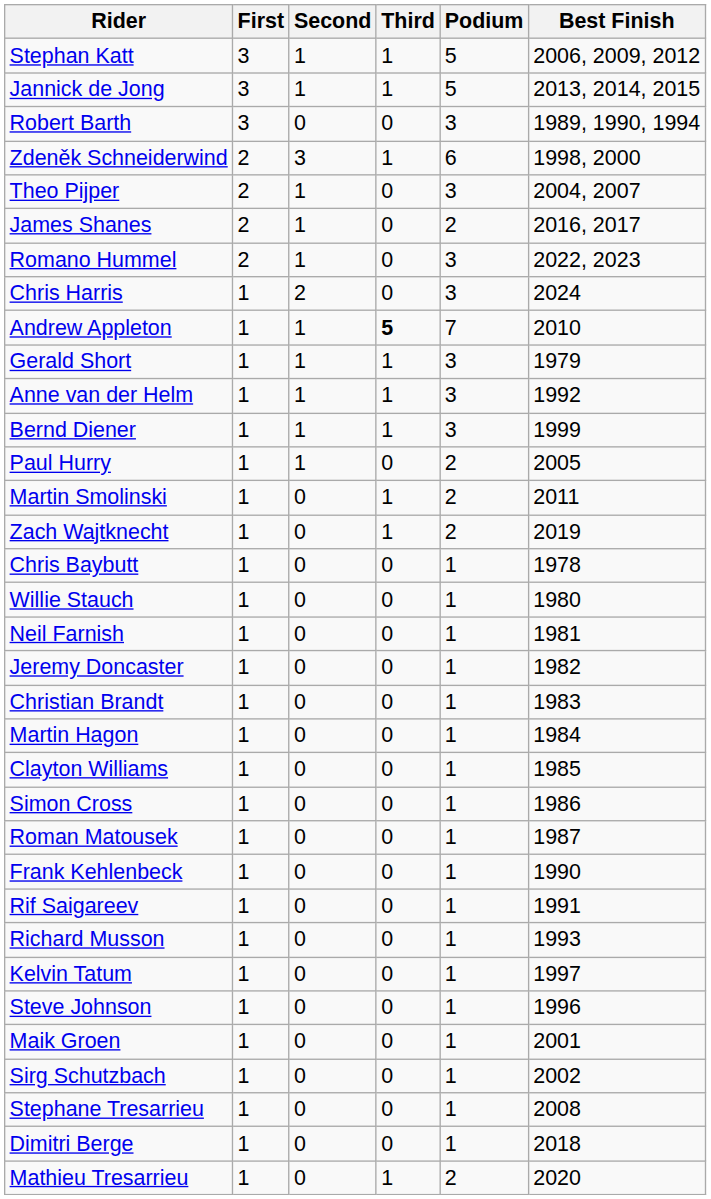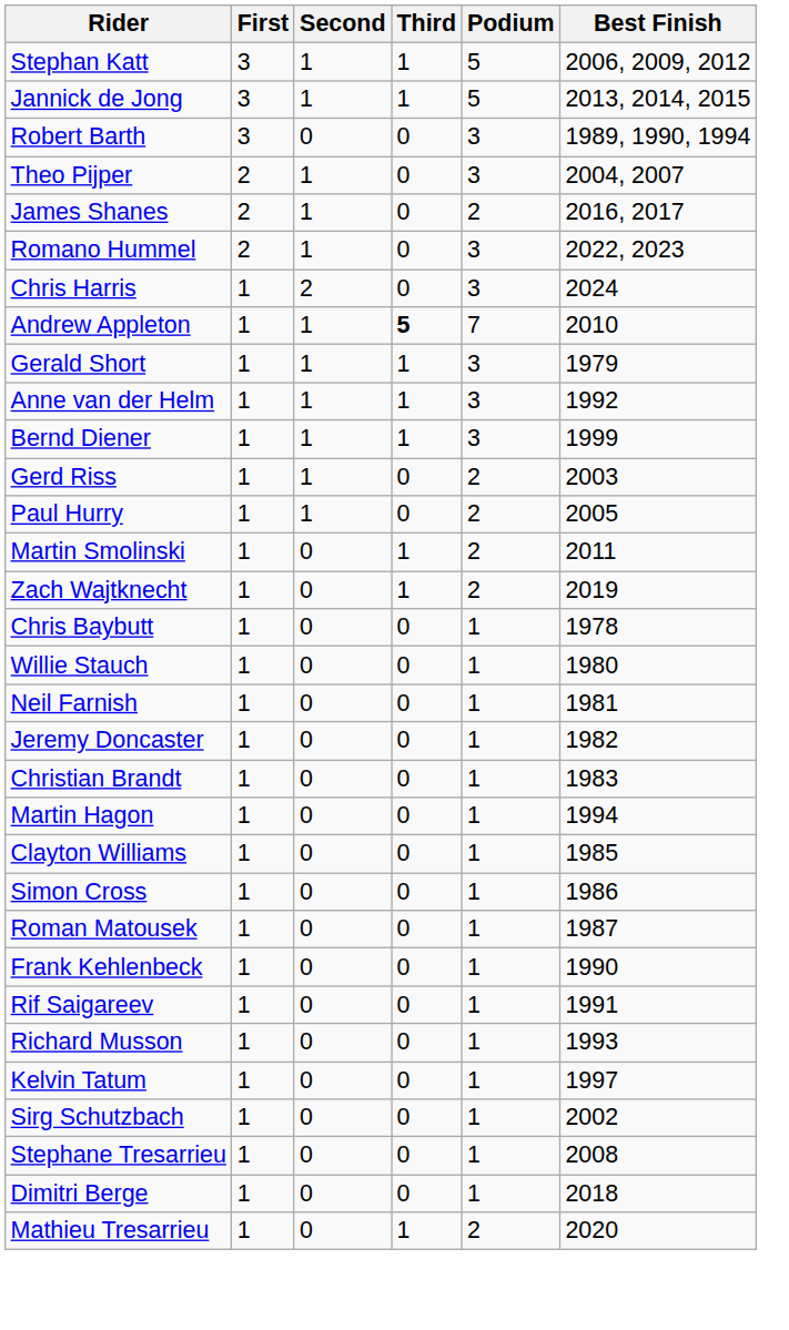- row: Zdeněk Schneiderwind | 2 | 3 | 1 | 6 | 1998, 2000
+ row: Gerd Riss | 1 | 1 | 0 | 2 | 2003
Martin Hagon | Best Finish: 1984 -> 1994
- row: Steve Johnson | 1 | 0 | 0 | 1 | 1996
- row: Maik Groen | 1 | 0 | 0 | 1 | 2001
